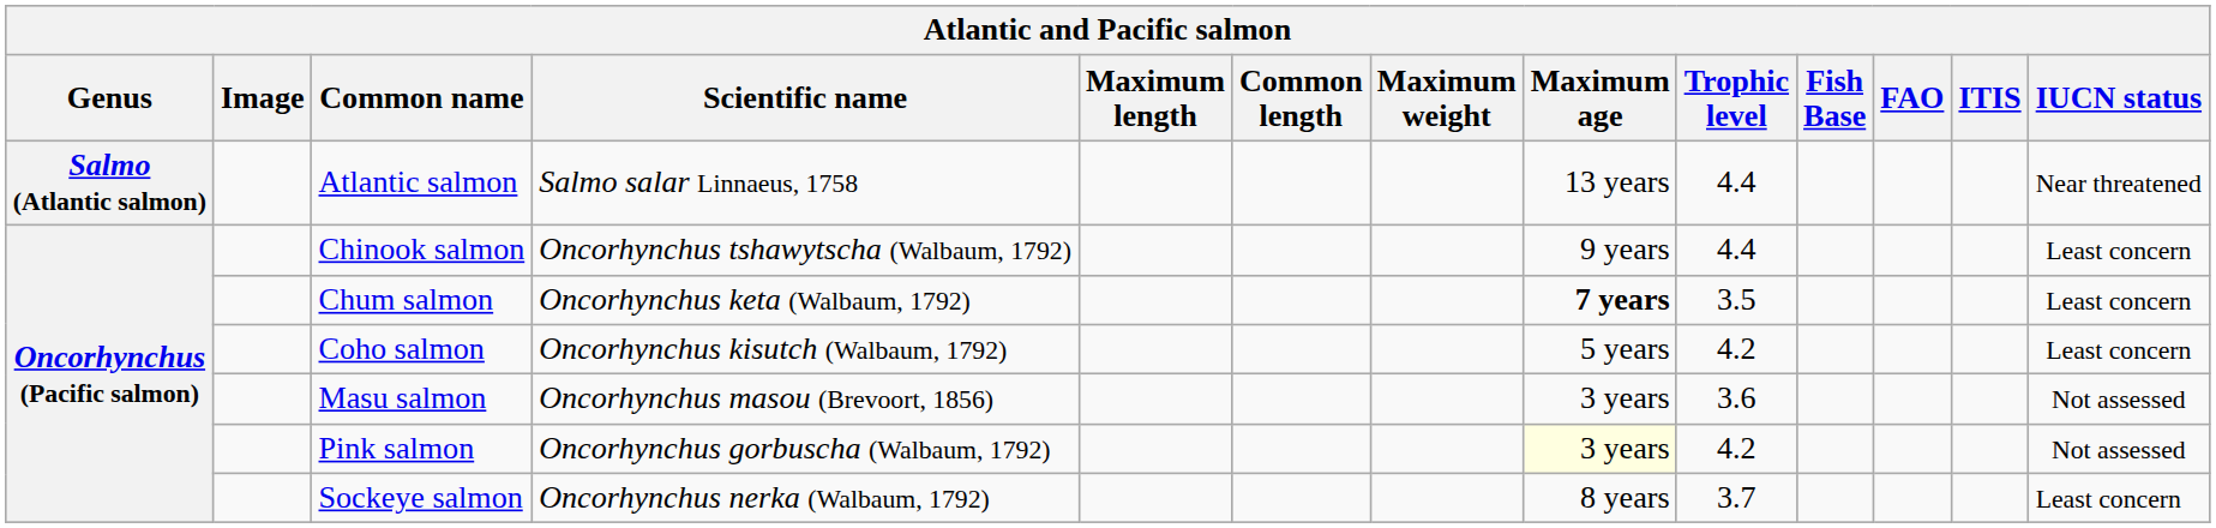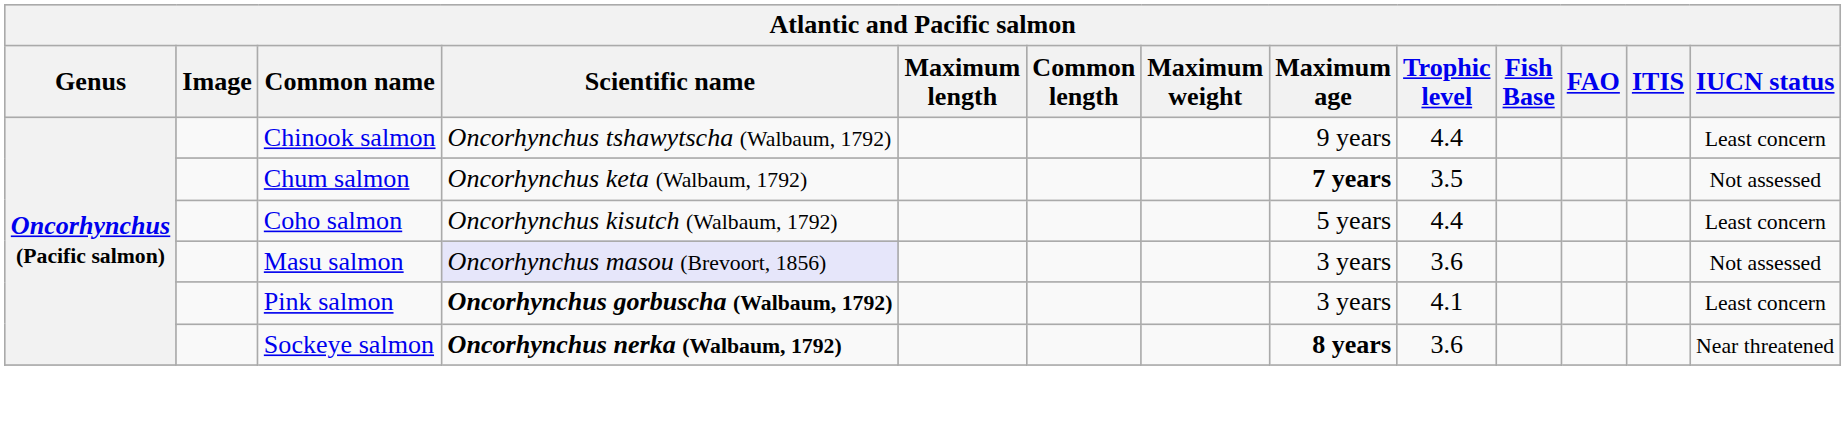- row: Salmo (Atlantic salmon) | Atlantic salmon | Salmo salar Linnaeus, 1758 | 13 years | 4.4 | Near threatened
Chum salmon | IUCN status: Least concern -> Not assessed
Coho salmon | Trophic level: 4.2 -> 4.4
Masu salmon | Scientific name: no background -> lavender background
Pink salmon | Scientific name: normal -> bold
Pink salmon | Maximum age: lightyellow background -> no background
Pink salmon | Trophic level: 4.2 -> 4.1
Pink salmon | IUCN status: Not assessed -> Least concern
Sockeye salmon | Scientific name: normal -> bold
Sockeye salmon | Maximum age: normal -> bold
Sockeye salmon | Trophic level: 3.7 -> 3.6
Sockeye salmon | IUCN status: Least concern -> Near threatened
